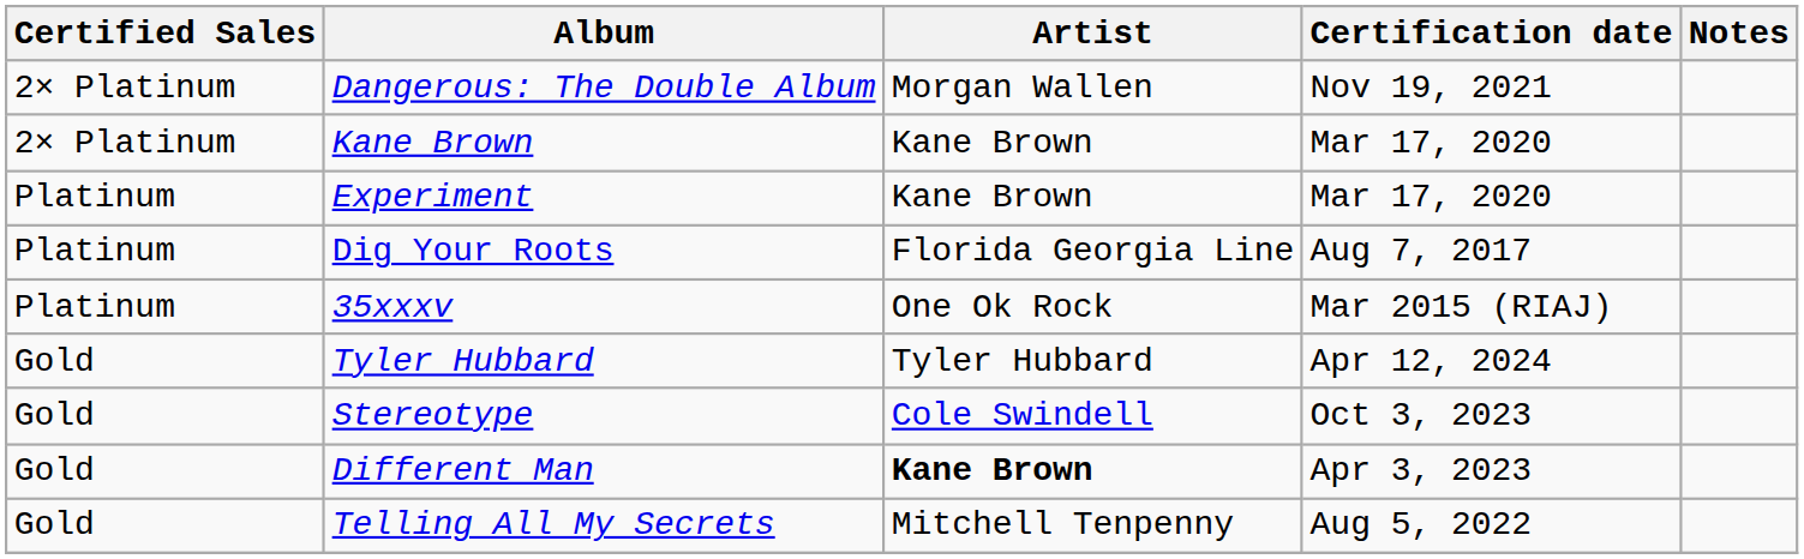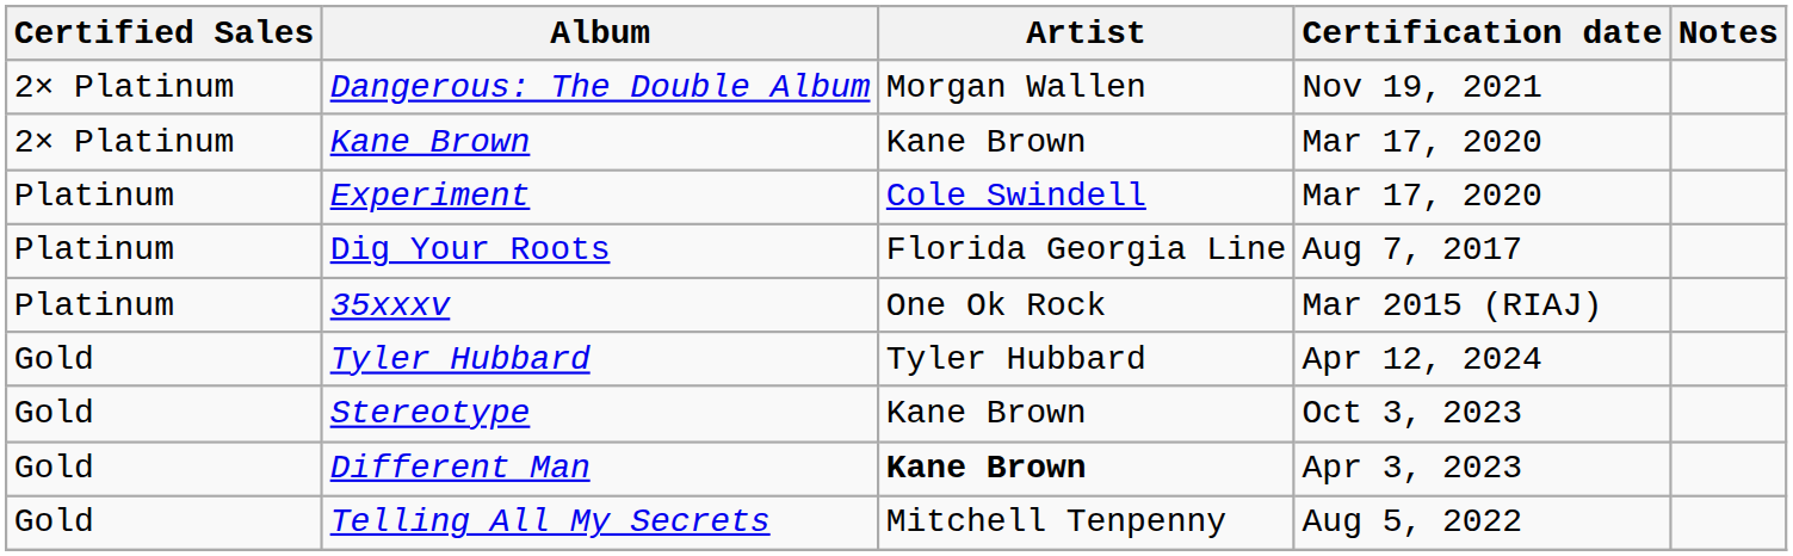Experiment | Artist: Kane Brown -> Cole Swindell
Stereotype | Artist: Cole Swindell -> Kane Brown
